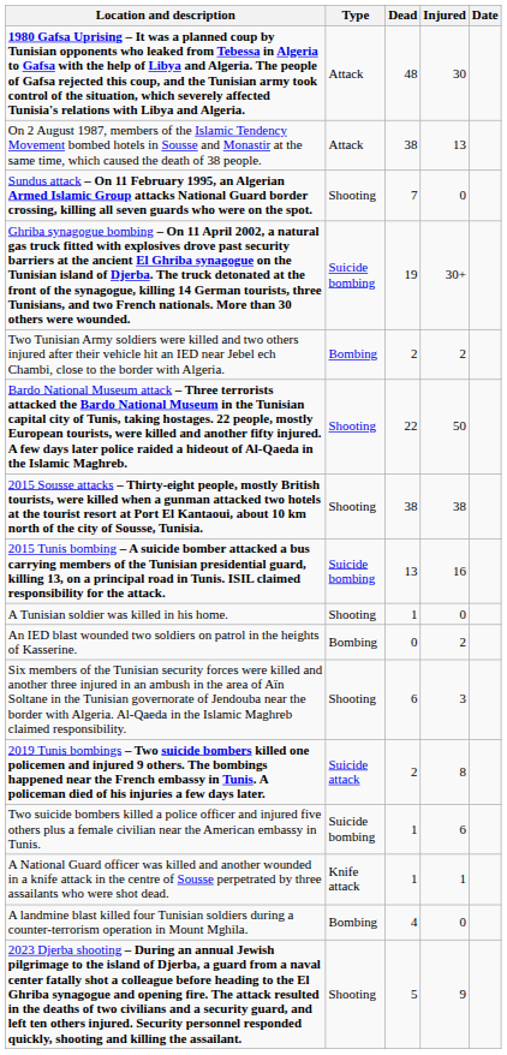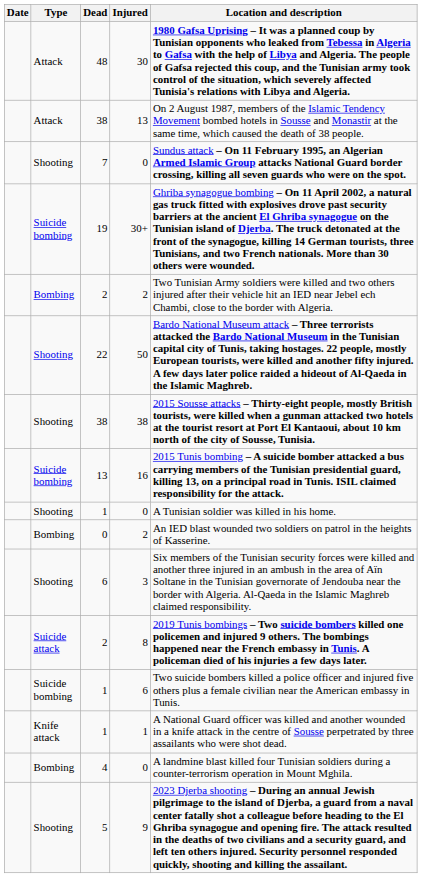columns swapped: Date <-> Location and description
